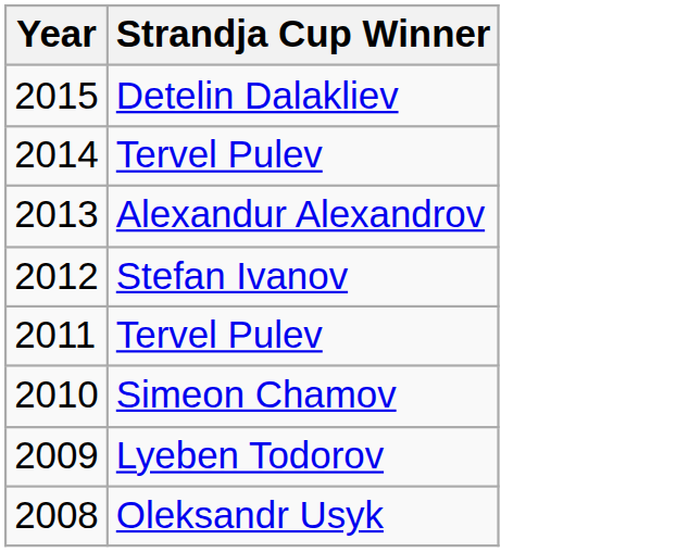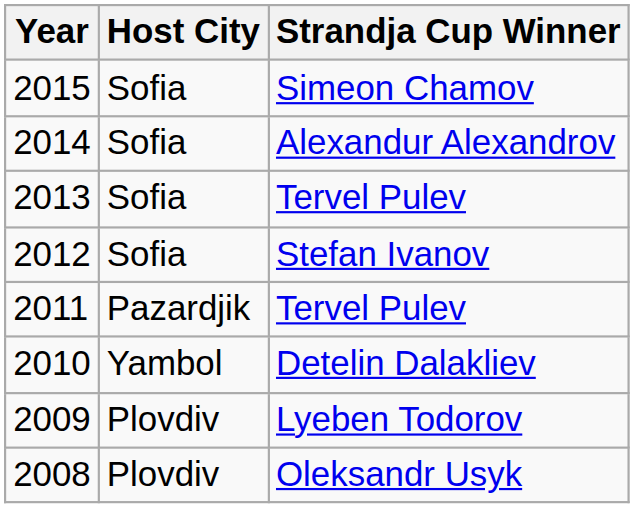+ column: Host City | Sofia | Sofia | Sofia | Sofia | Pazardjik | Yambol | Plovdiv | Plovdiv
2015 | Strandja Cup Winner: Detelin Dalakliev -> Simeon Chamov
2014 | Strandja Cup Winner: Tervel Pulev -> Alexandur Alexandrov
2013 | Strandja Cup Winner: Alexandur Alexandrov -> Tervel Pulev
2010 | Strandja Cup Winner: Simeon Chamov -> Detelin Dalakliev
